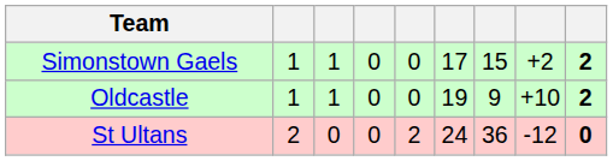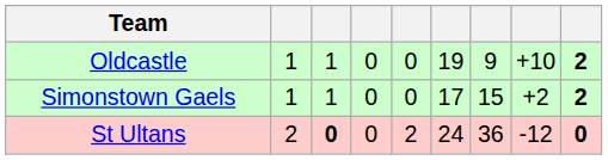rows swapped: Oldcastle <-> Simonstown Gaels
St Ultans | column 3: normal -> bold
